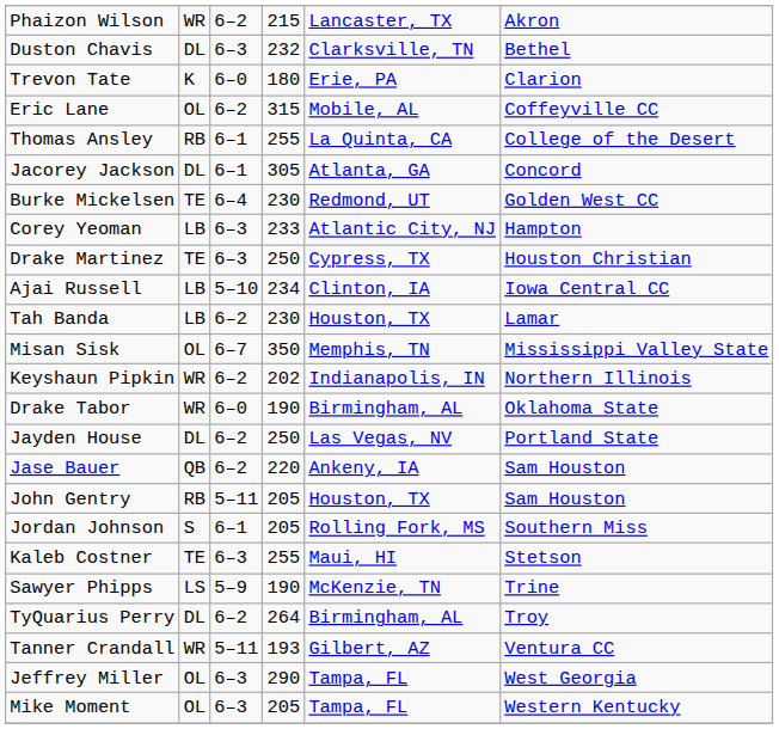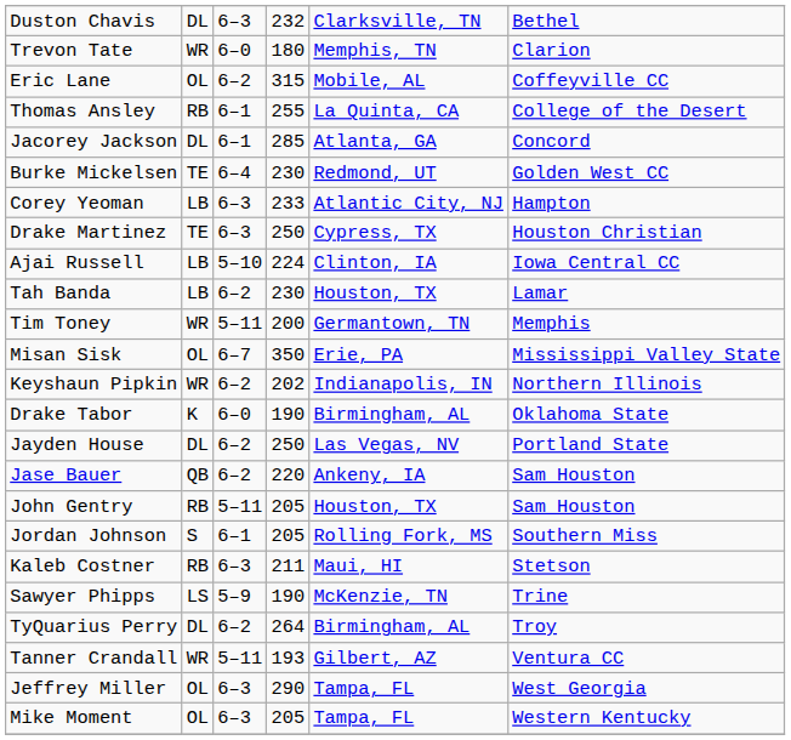- row: Phaizon Wilson | WR | 6–2 | 215 | Lancaster, TX | Akron
Trevon Tate | column 2: K -> WR
Trevon Tate | column 5: Erie, PA -> Memphis, TN
Jacorey Jackson | column 4: 305 -> 285
Ajai Russell | column 4: 234 -> 224
+ row: Tim Toney | WR | 5–11 | 200 | Germantown, TN | Memphis
Misan Sisk | column 5: Memphis, TN -> Erie, PA
Drake Tabor | column 2: WR -> K
Kaleb Costner | column 2: TE -> RB
Kaleb Costner | column 4: 255 -> 211
